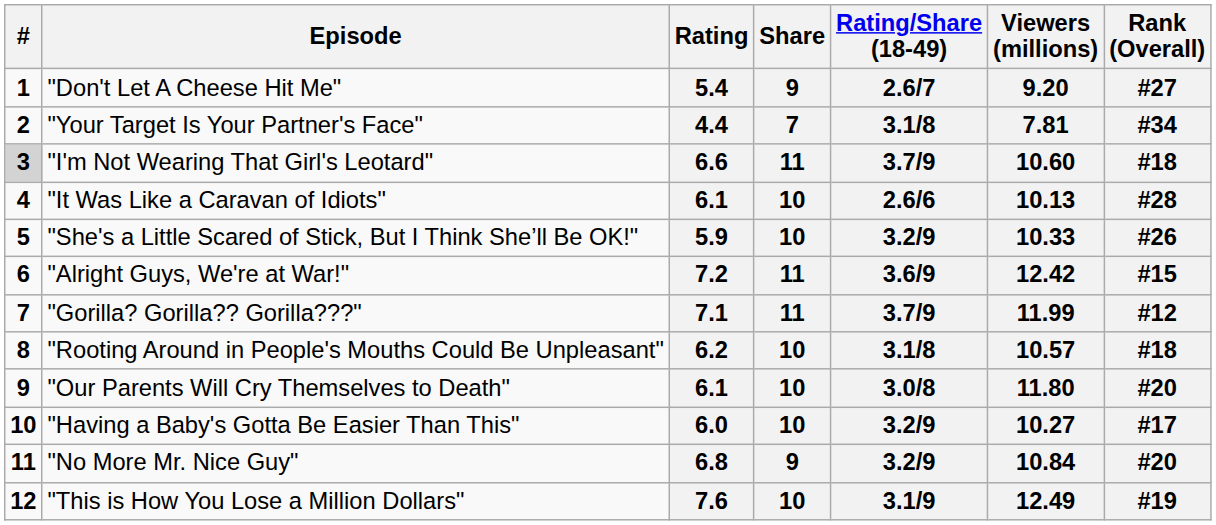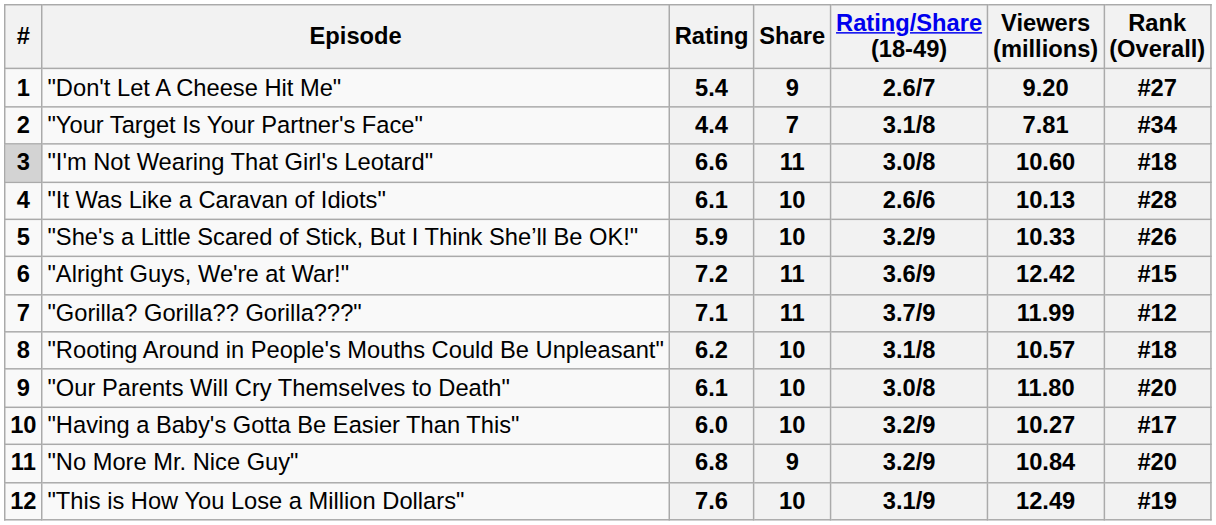6.6 | Rating/Share (18-49): 3.7/9 -> 3.0/8
